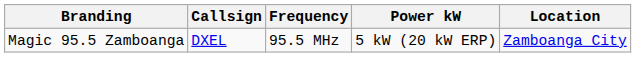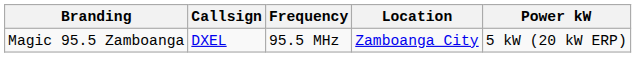columns swapped: Power kW <-> Location
